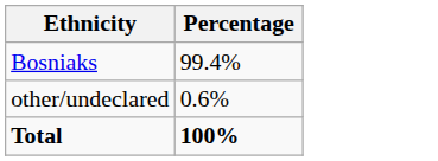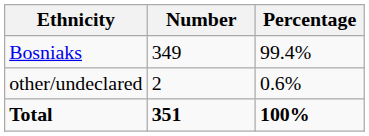+ column: Number | 349 | 2 | 351
